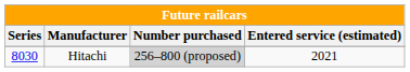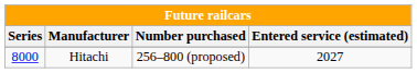Hitachi | Series: 8030 -> 8000
Hitachi | Number purchased: lightgrey background -> no background
Hitachi | Entered service (estimated): 2021 -> 2027
